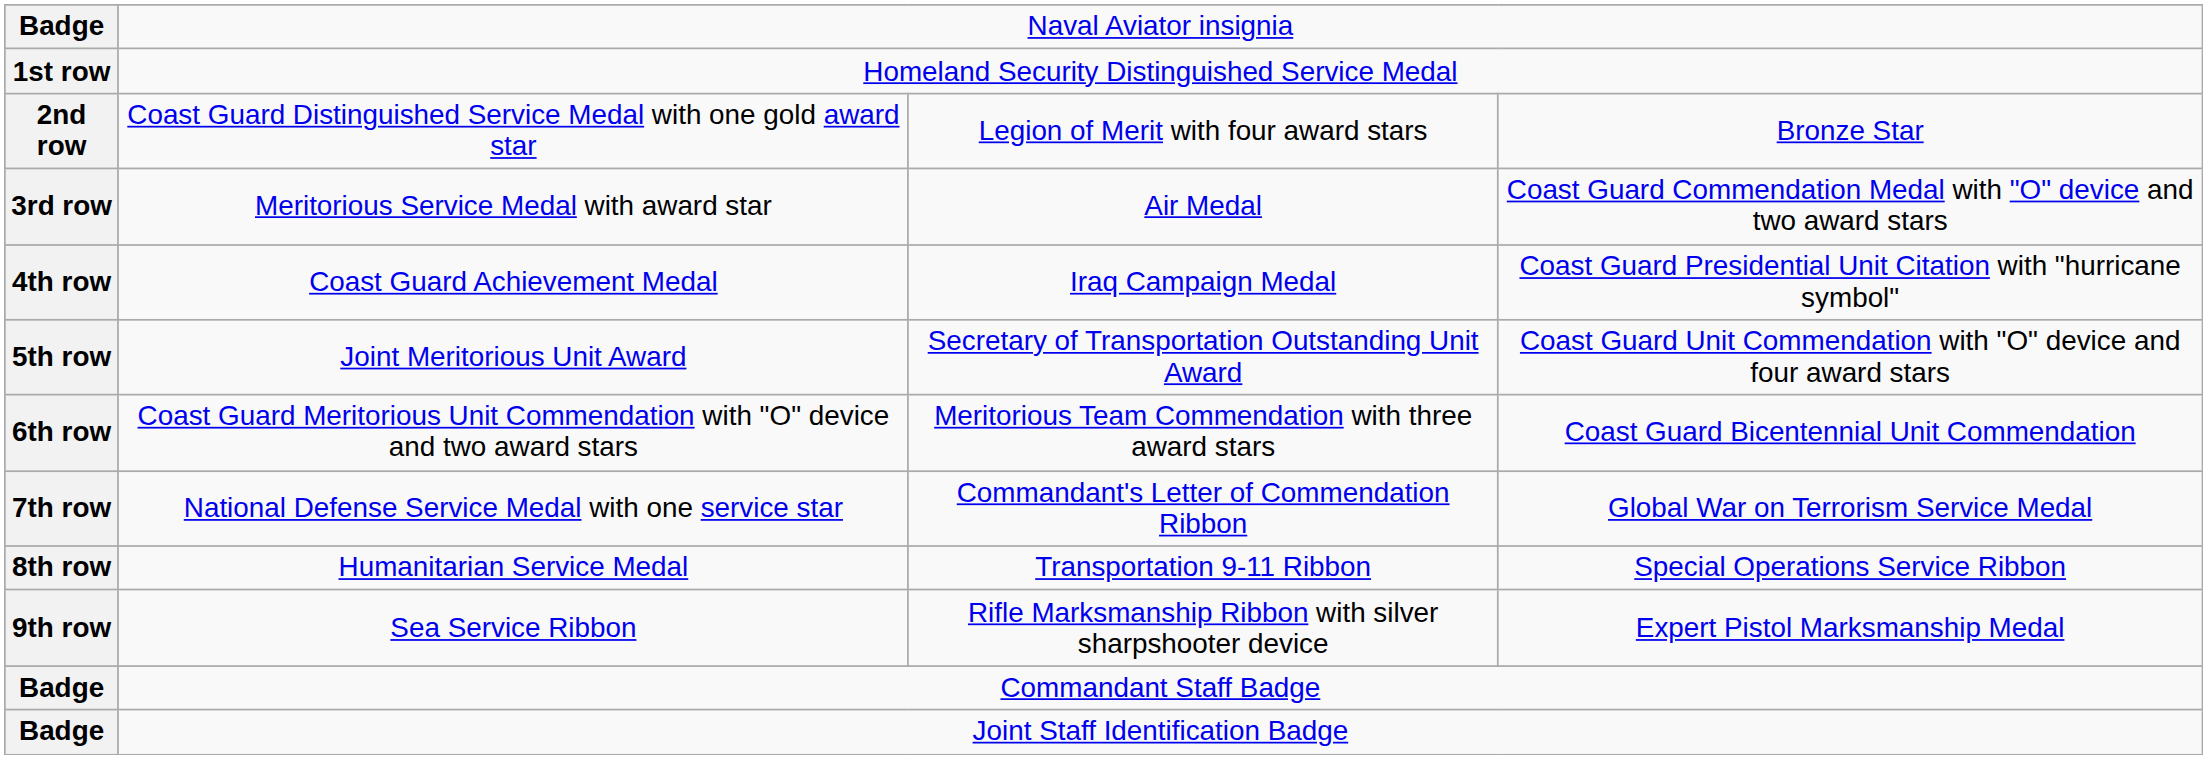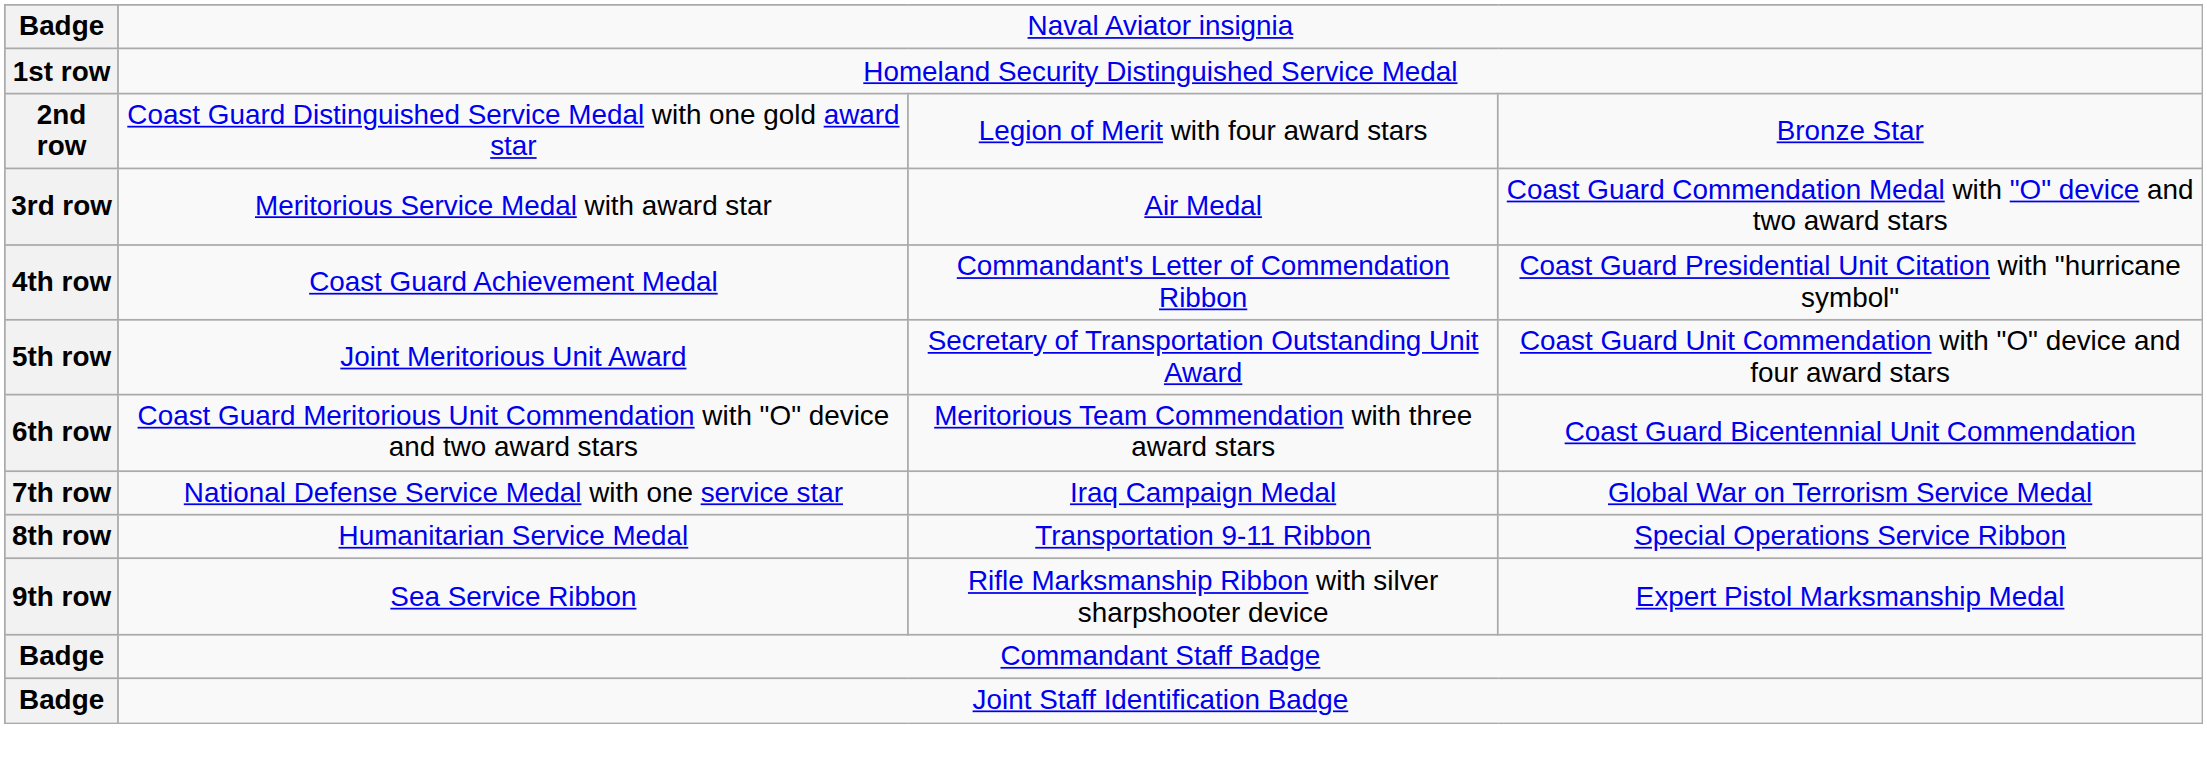4th row | column 3: Iraq Campaign Medal -> Commandant's Letter of Commendation Ribbon
7th row | column 3: Commandant's Letter of Commendation Ribbon -> Iraq Campaign Medal
